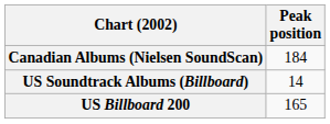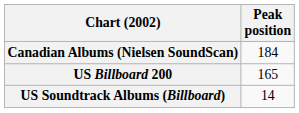rows swapped: US Billboard 200 <-> US Soundtrack Albums (Billboard)
